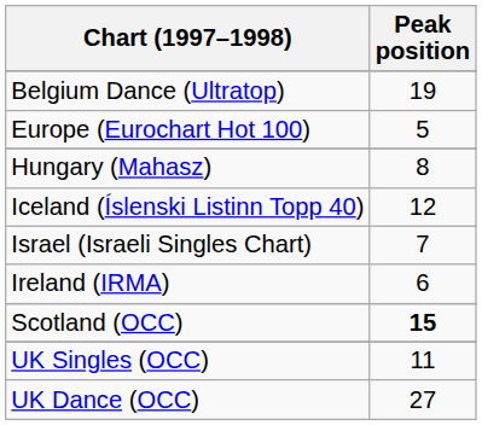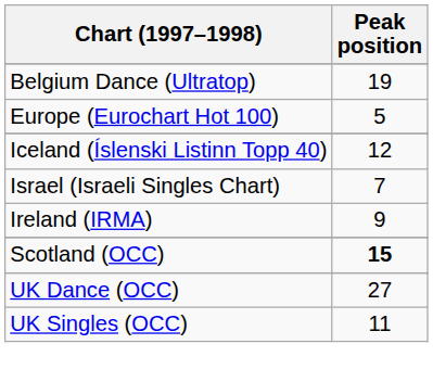- row: Hungary (Mahasz) | 8
Ireland (IRMA) | Peak position: 6 -> 9
rows swapped: UK Singles (OCC) <-> UK Dance (OCC)
